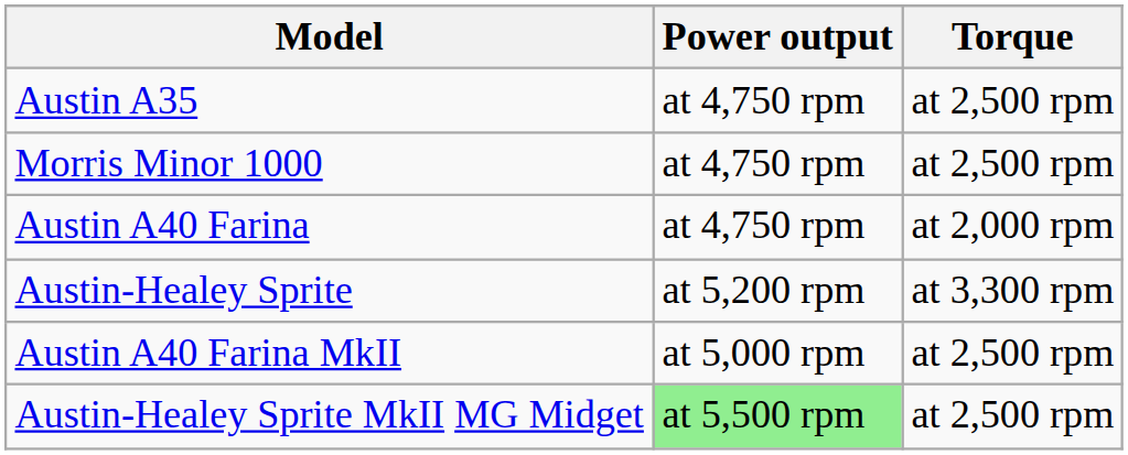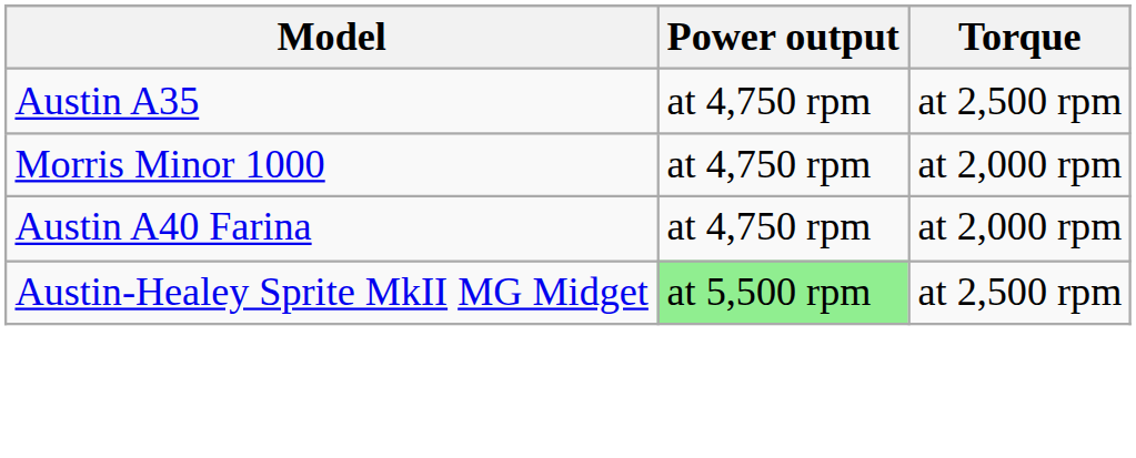Morris Minor 1000 | Torque: at 2,500 rpm -> at 2,000 rpm
- row: Austin-Healey Sprite | at 5,200 rpm | at 3,300 rpm
- row: Austin A40 Farina MkII | at 5,000 rpm | at 2,500 rpm
